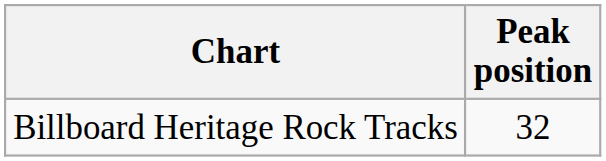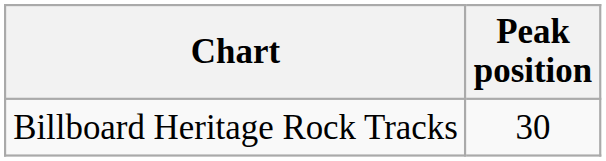Billboard Heritage Rock Tracks | Peak position: 32 -> 30
